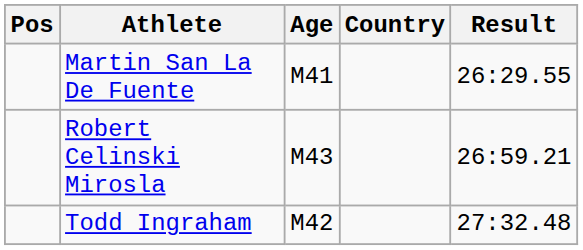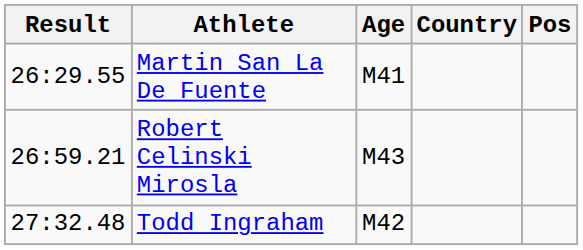columns swapped: Pos <-> Result
